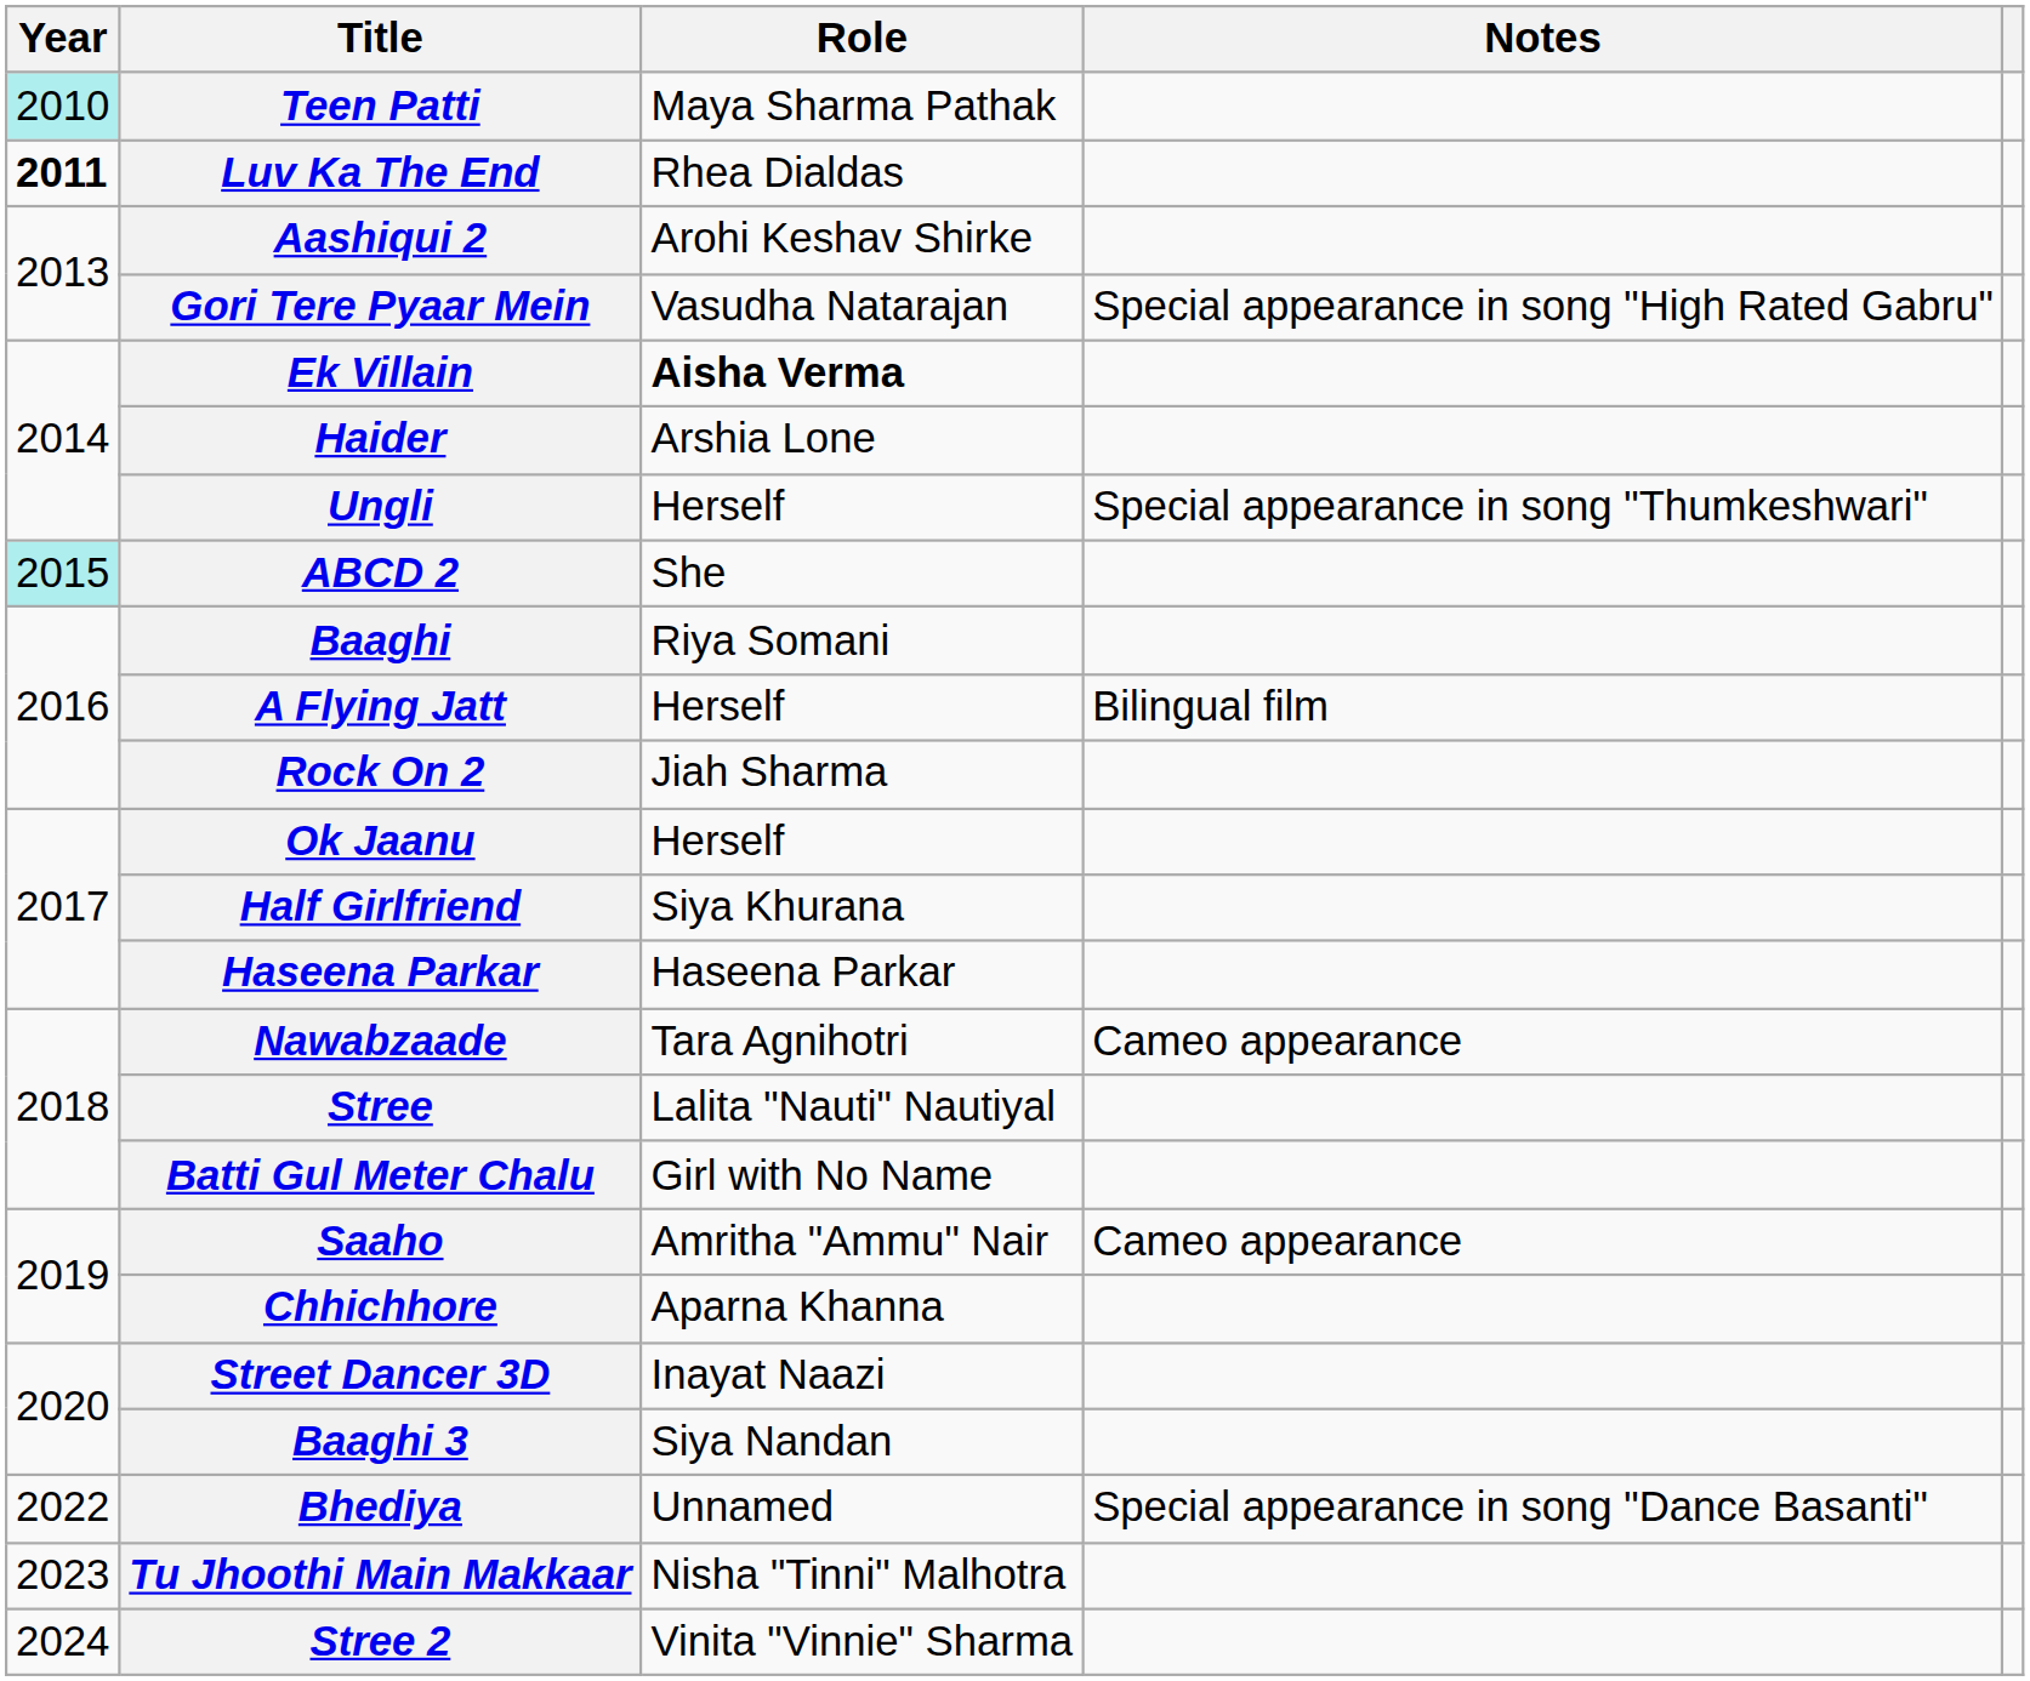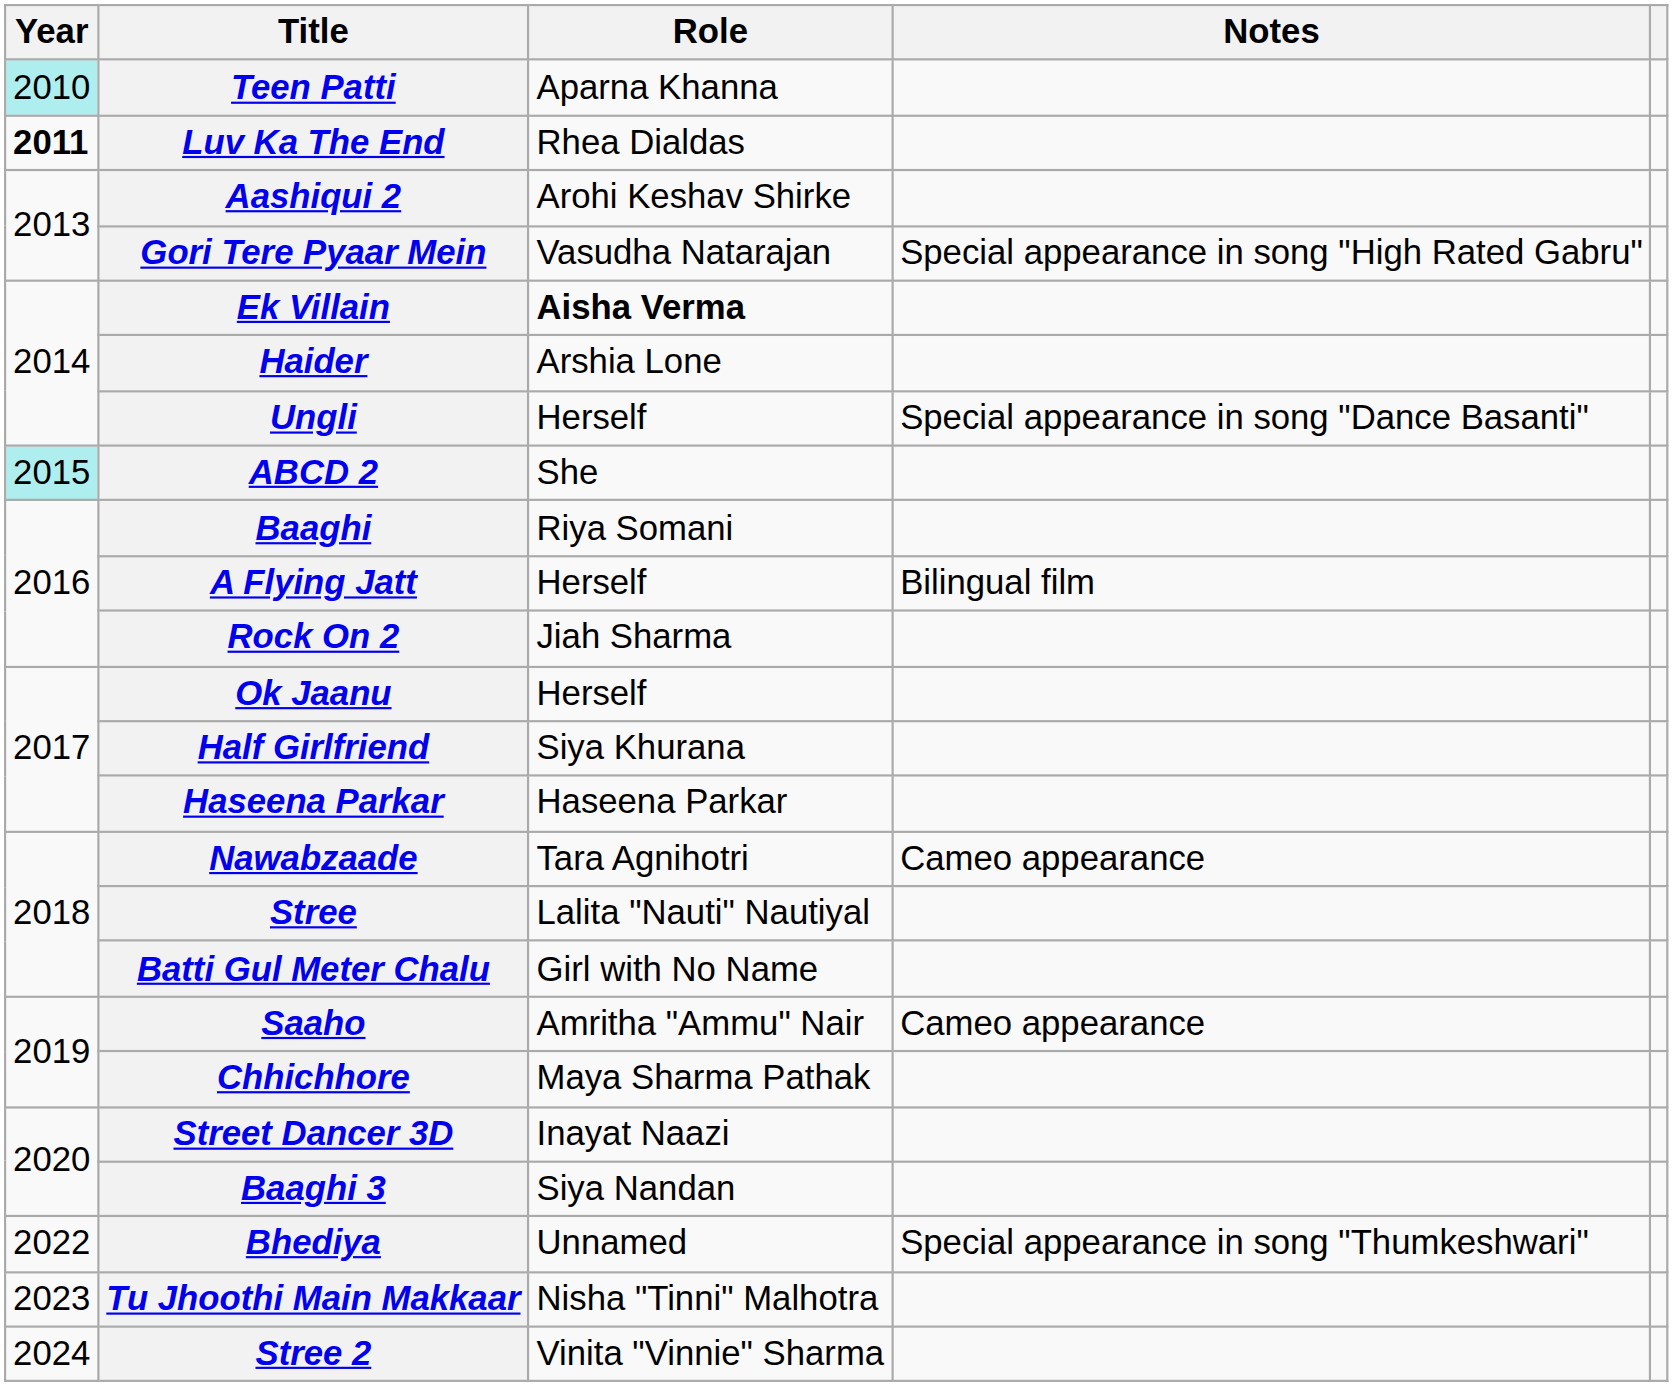Teen Patti | Role: Maya Sharma Pathak -> Aparna Khanna
Ungli | Notes: Special appearance in song "Thumkeshwari" -> Special appearance in song "Dance Basanti"
Chhichhore | Role: Aparna Khanna -> Maya Sharma Pathak
Bhediya | Notes: Special appearance in song "Dance Basanti" -> Special appearance in song "Thumkeshwari"
